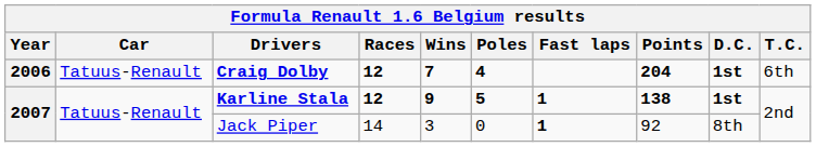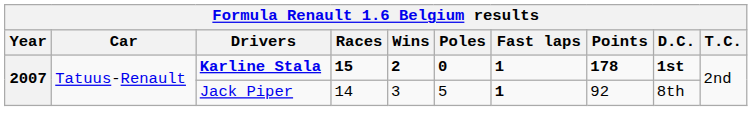- row: 2006 | Tatuus-Renault | Craig Dolby | 12 | 7 | 4 | 204 | 1st | 6th
Karline Stala | Races: 12 -> 15
Karline Stala | Wins: 9 -> 2
Karline Stala | Poles: 5 -> 0
Karline Stala | Points: 138 -> 178
Jack Piper | Poles: 0 -> 5
